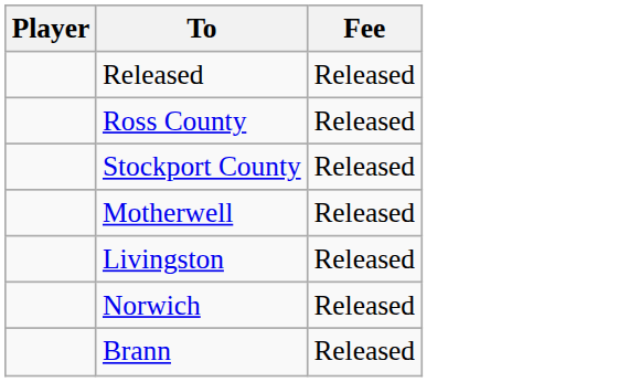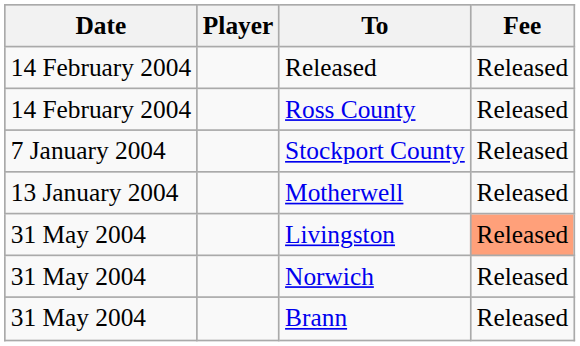+ column: Date | 14 February 2004 | 14 February 2004 | 7 January 2004 | 13 January 2004 | 31 May 2004 | 31 May 2004 | 31 May 2004
Livingston | Fee: no background -> lightsalmon background
